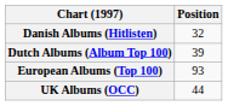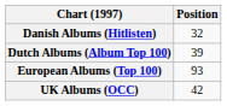UK Albums (OCC) | Position: 44 -> 42
